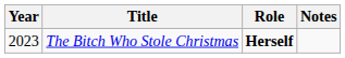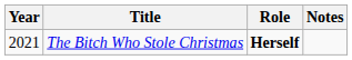The Bitch Who Stole Christmas | Year: 2023 -> 2021
